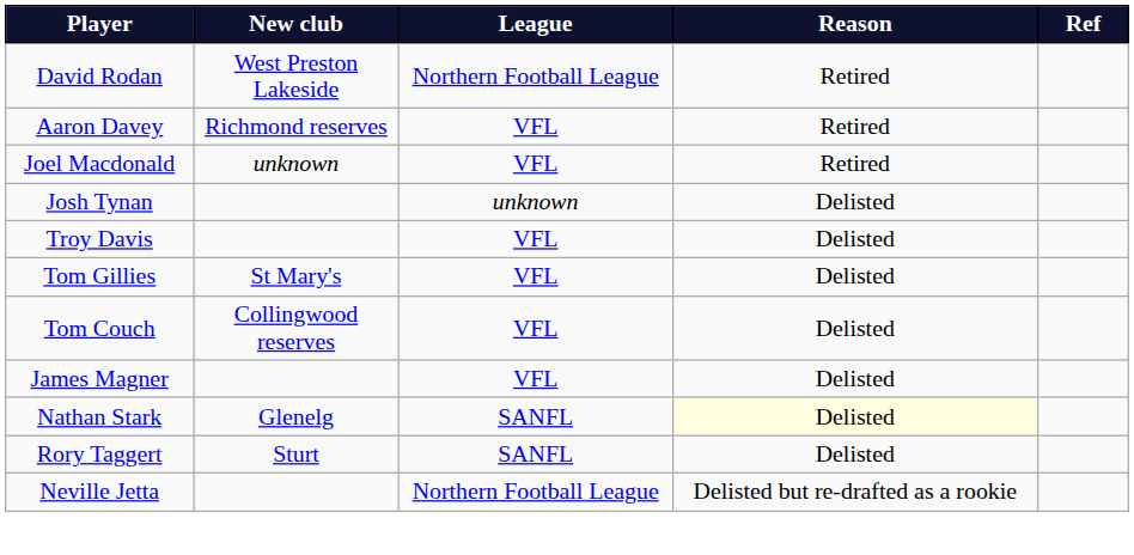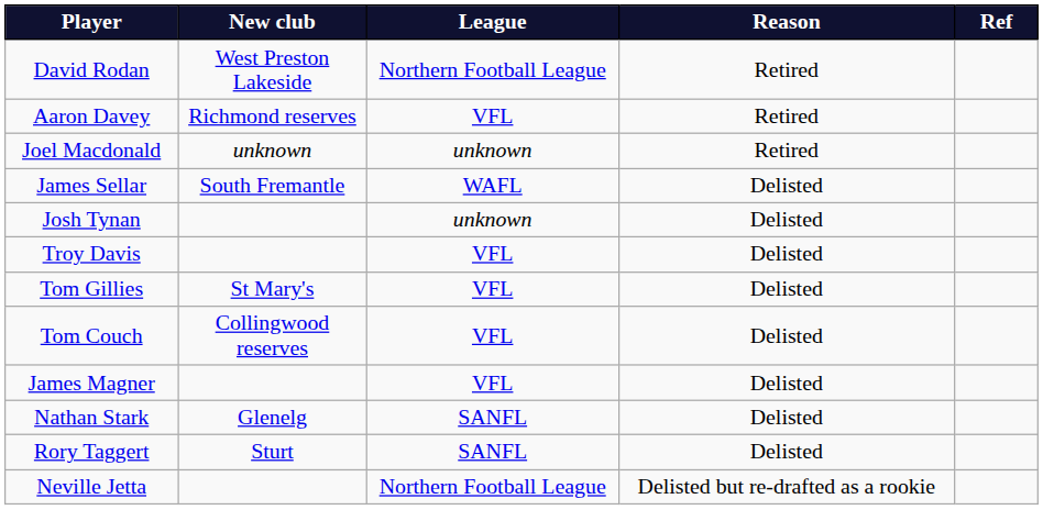Joel Macdonald | League: VFL -> unknown
+ row: James Sellar | South Fremantle | WAFL | Delisted
Nathan Stark | Reason: lightyellow background -> no background
